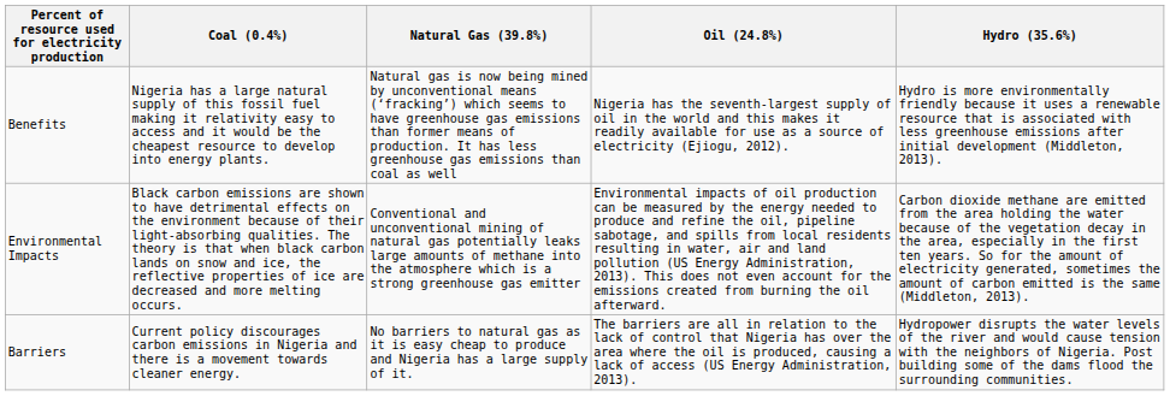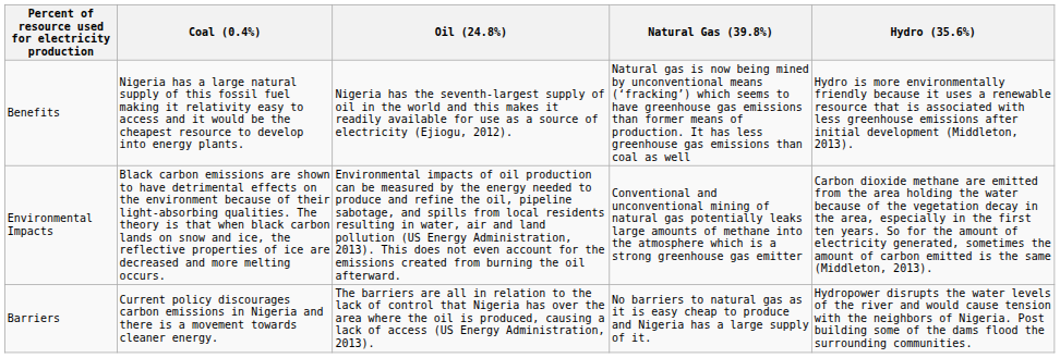columns swapped: Oil (24.8%) <-> Natural Gas (39.8%)
